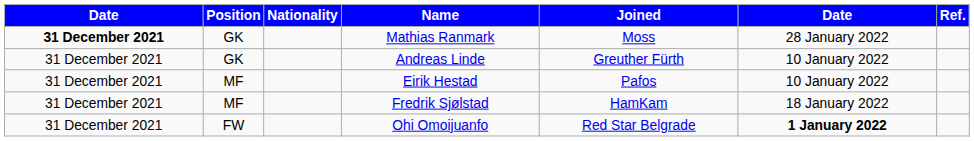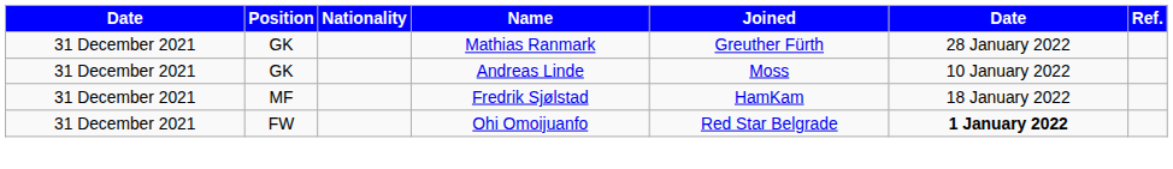Mathias Ranmark | column 1: bold -> normal
Mathias Ranmark | Joined: Moss -> Greuther Fürth
Andreas Linde | Joined: Greuther Fürth -> Moss
- row: 31 December 2021 | MF | Eirik Hestad | Pafos | 10 January 2022
